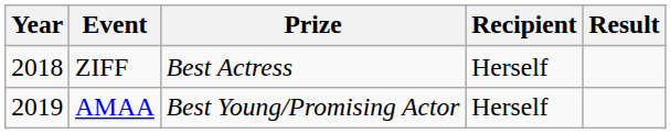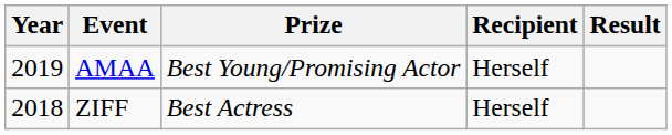rows swapped: AMAA <-> ZIFF
